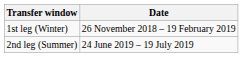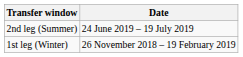rows swapped: 1st leg (Winter) <-> 2nd leg (Summer)
